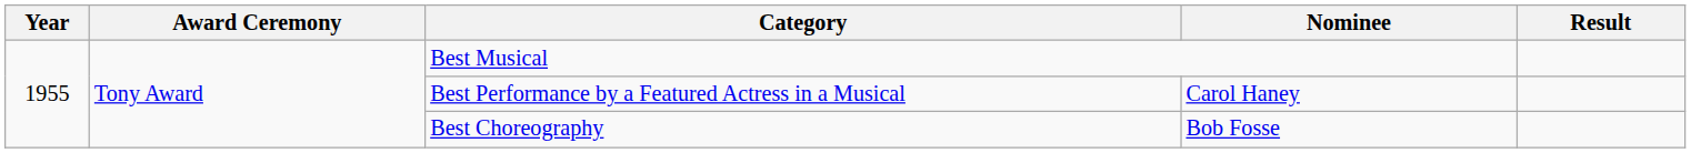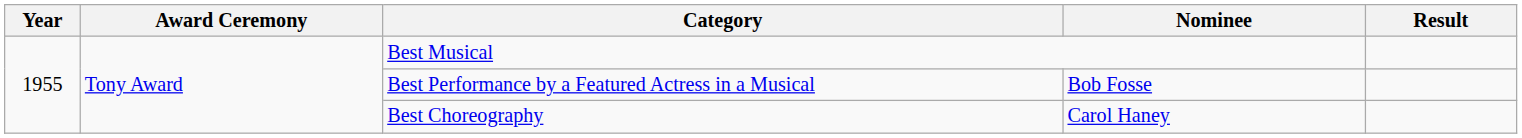Best Performance by a Featured Actress in a Musical | Nominee: Carol Haney -> Bob Fosse
Best Choreography | Nominee: Bob Fosse -> Carol Haney
